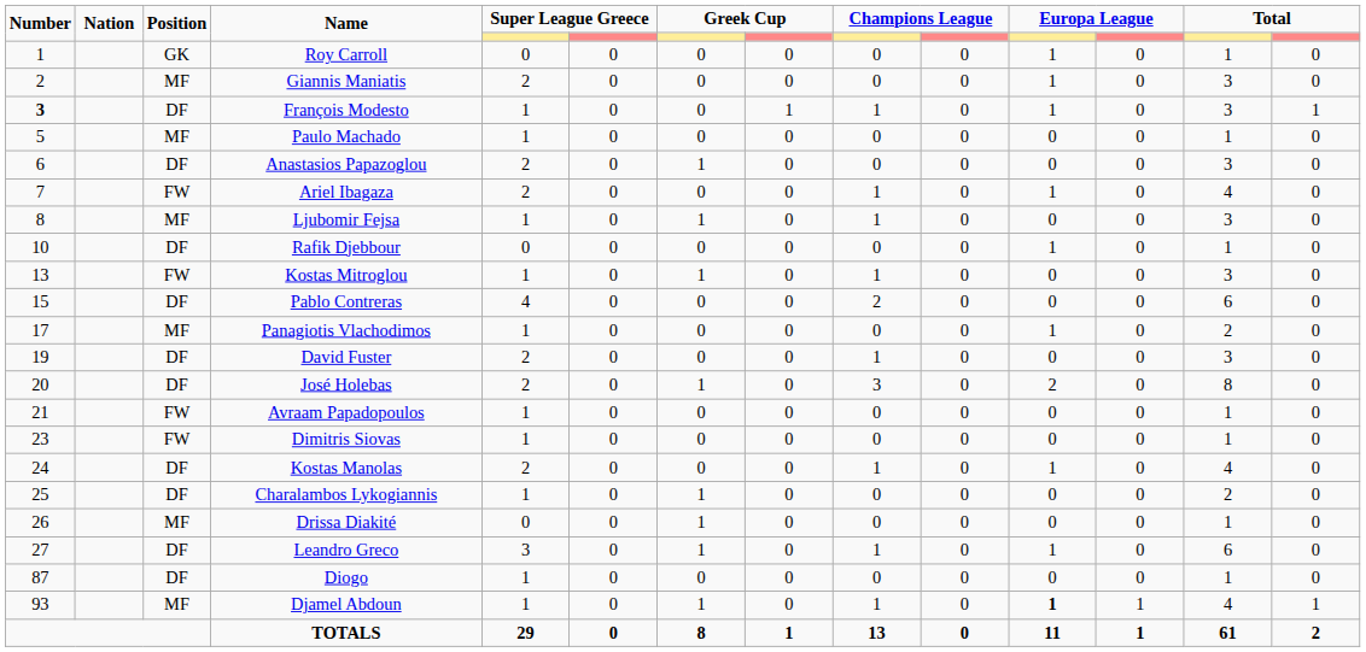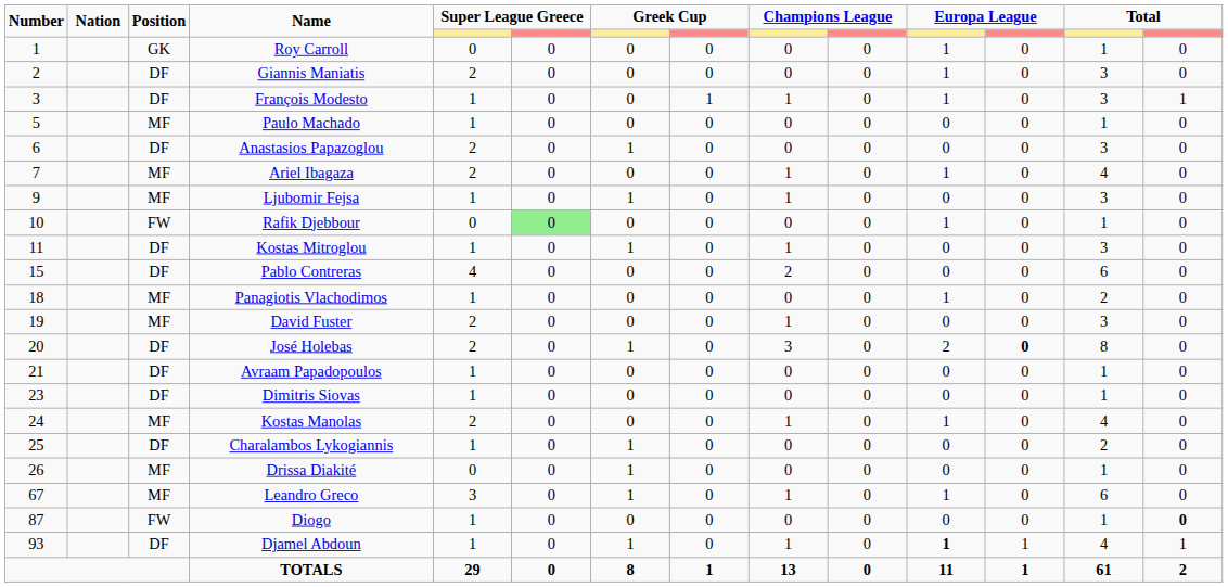Giannis Maniatis | Position: MF -> DF
François Modesto | Number: bold -> normal
Ariel Ibagaza | Position: FW -> MF
Ljubomir Fejsa | Number: 8 -> 9
Rafik Djebbour | Position: DF -> FW
Rafik Djebbour | column 6: no background -> lightgreen background
Kostas Mitroglou | Number: 13 -> 11
Kostas Mitroglou | Position: FW -> DF
Panagiotis Vlachodimos | Number: 17 -> 18
David Fuster | Position: DF -> MF
José Holebas | column 12: normal -> bold
Avraam Papadopoulos | Position: FW -> DF
Dimitris Siovas | Position: FW -> DF
Kostas Manolas | Position: DF -> MF
Leandro Greco | Number: 27 -> 67
Leandro Greco | Position: DF -> MF
Diogo | Position: DF -> FW
Diogo | column 14: normal -> bold
Djamel Abdoun | Position: MF -> DF
